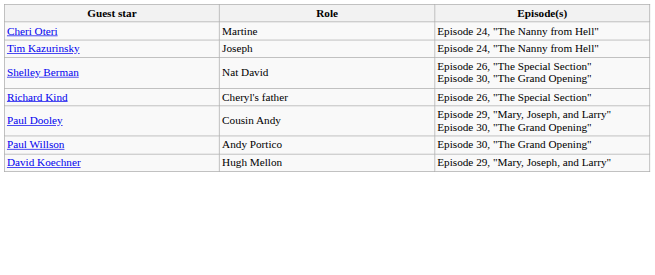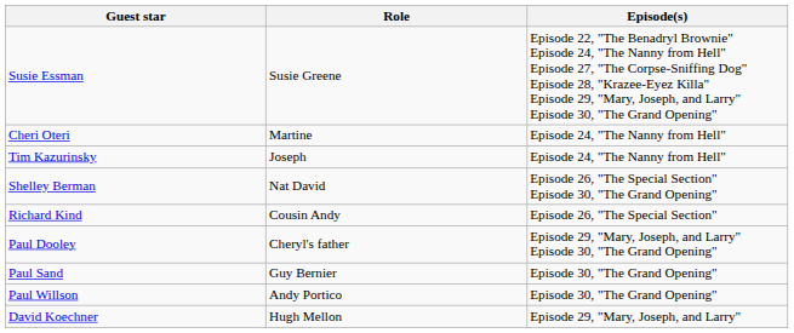+ row: Susie Essman | Susie Greene | Episode 22, "The Benadryl Brownie" Episode 24, "The Nanny from Hell" Episode 27, "The Corpse-Sniffing Dog" Episode 28, "Krazee-Eyez Killa" Episode 29, "Mary, Joseph, and Larry" Episode 30, "The Grand Opening"
Richard Kind | Role: Cheryl's father -> Cousin Andy
Paul Dooley | Role: Cousin Andy -> Cheryl's father
+ row: Paul Sand | Guy Bernier | Episode 30, "The Grand Opening"
